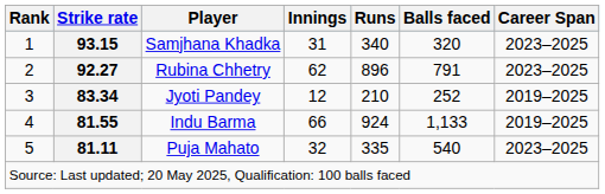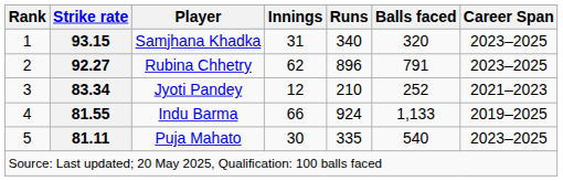Jyoti Pandey | Career Span: 2019–2025 -> 2021–2023
Puja Mahato | Innings: 32 -> 30
